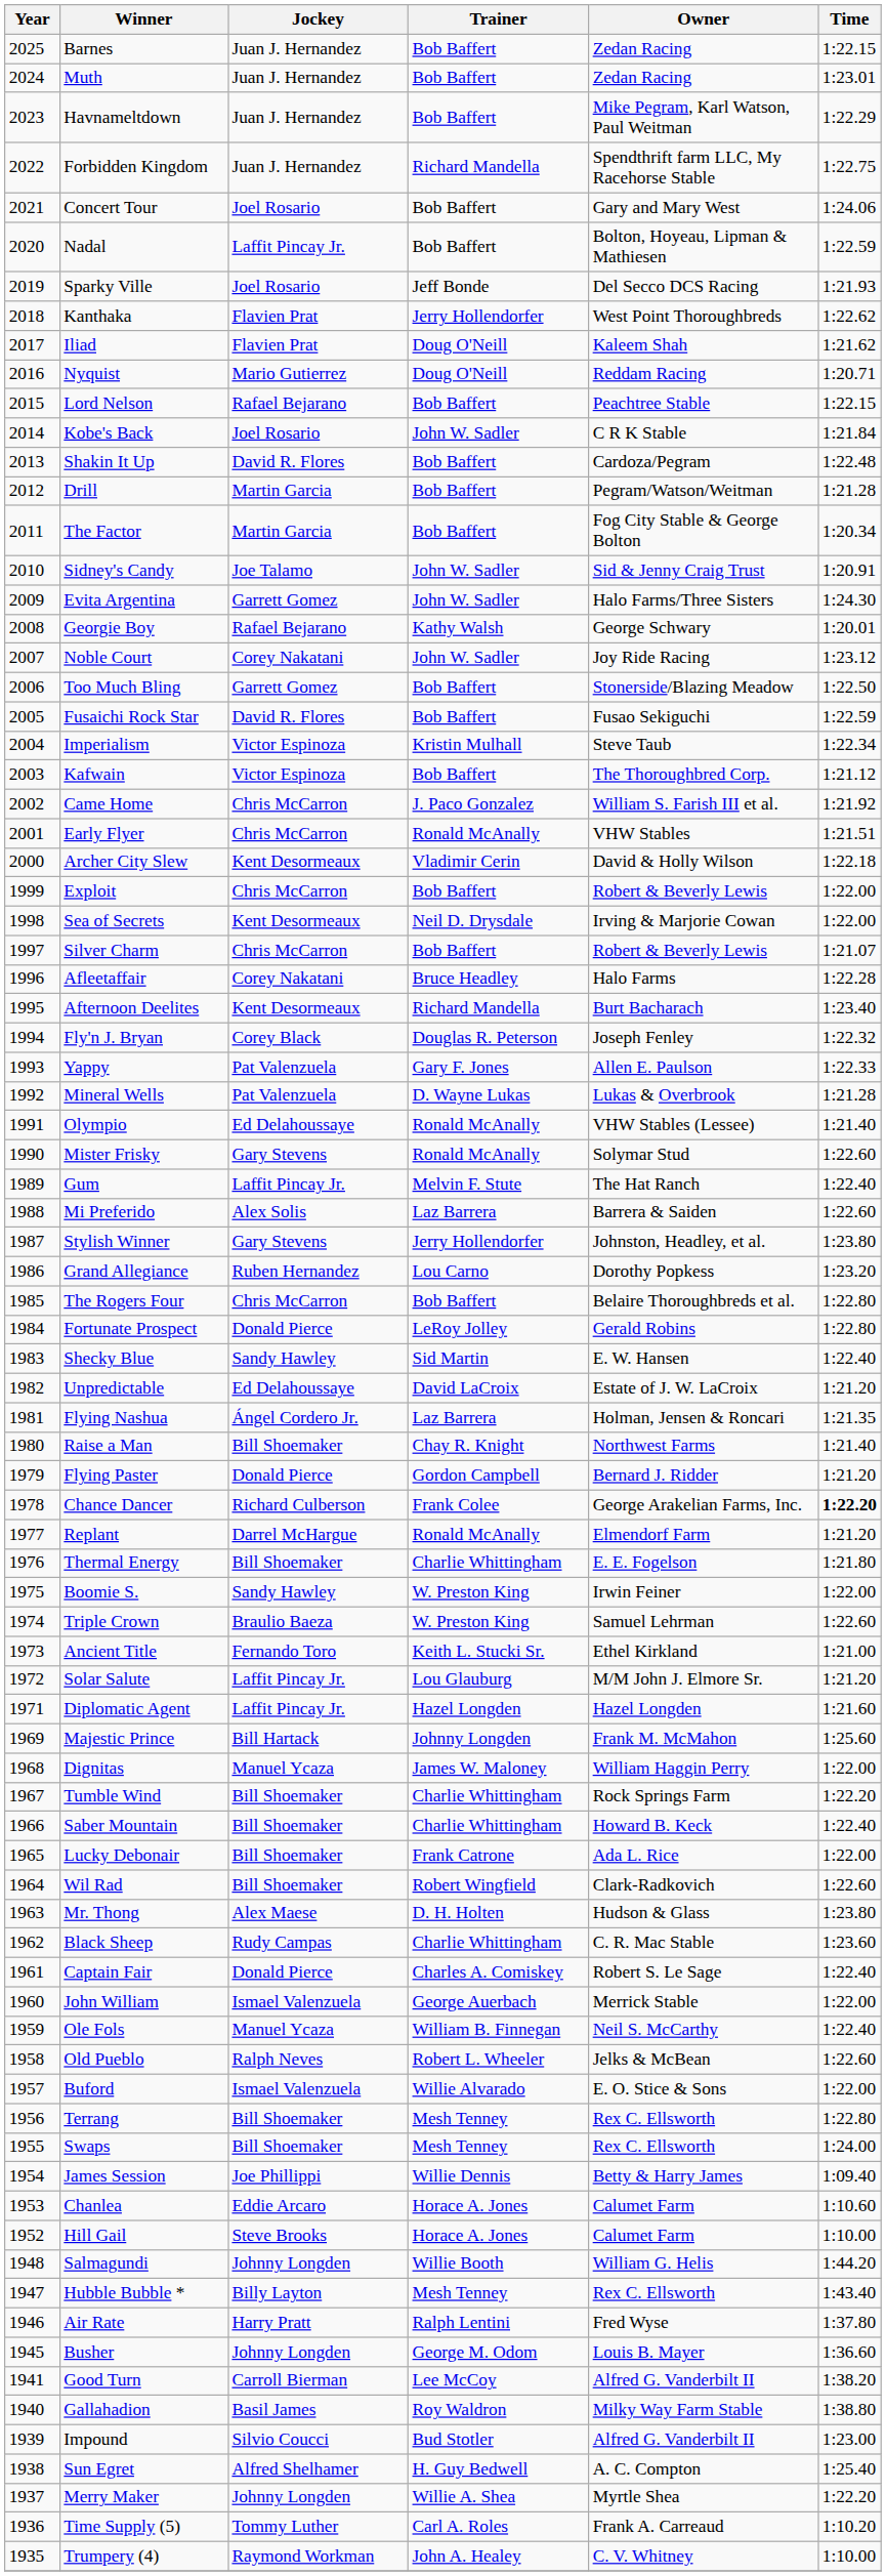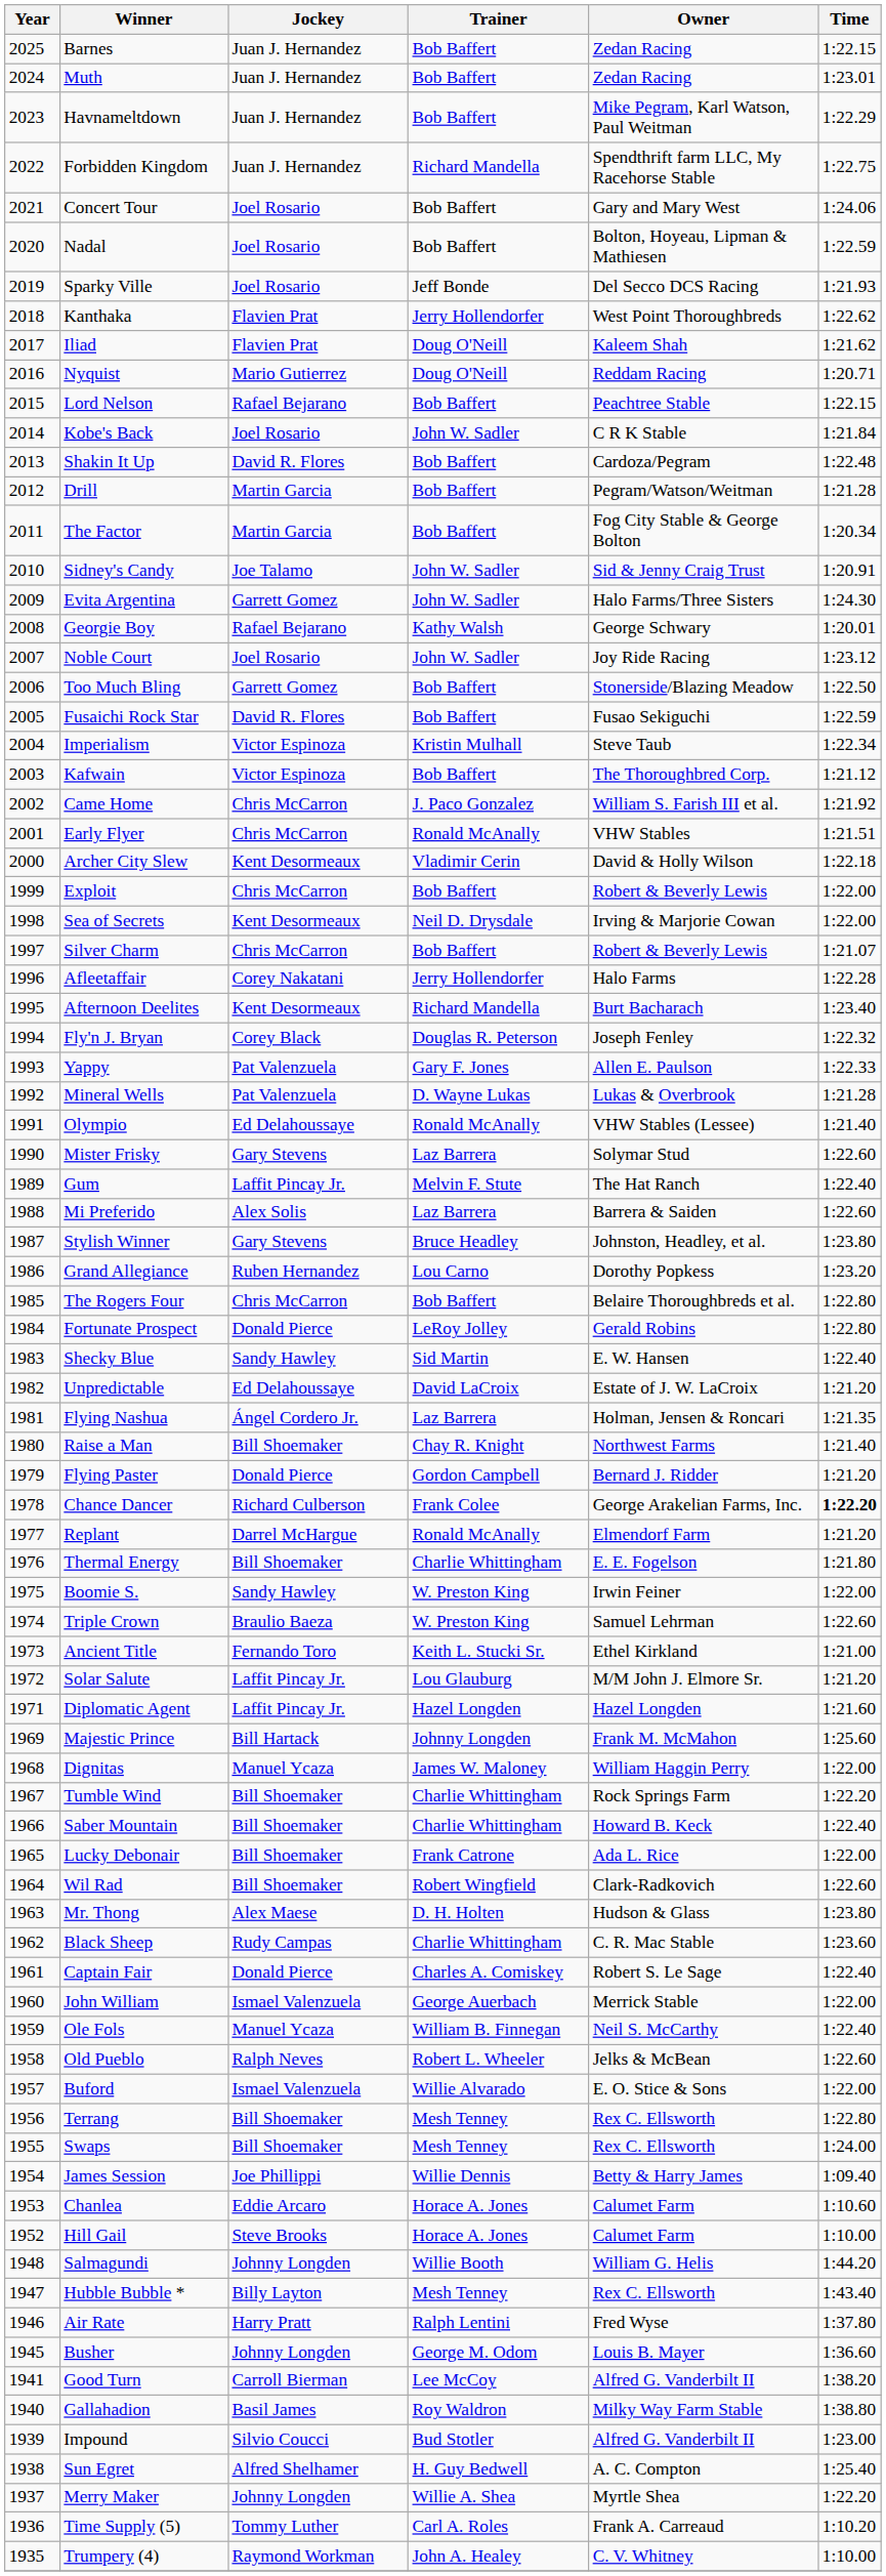Nadal | Jockey: Laffit Pincay Jr. -> Joel Rosario
Noble Court | Jockey: Corey Nakatani -> Joel Rosario
Afleetaffair | Trainer: Bruce Headley -> Jerry Hollendorfer
Mister Frisky | Trainer: Ronald McAnally -> Laz Barrera
Stylish Winner | Trainer: Jerry Hollendorfer -> Bruce Headley
